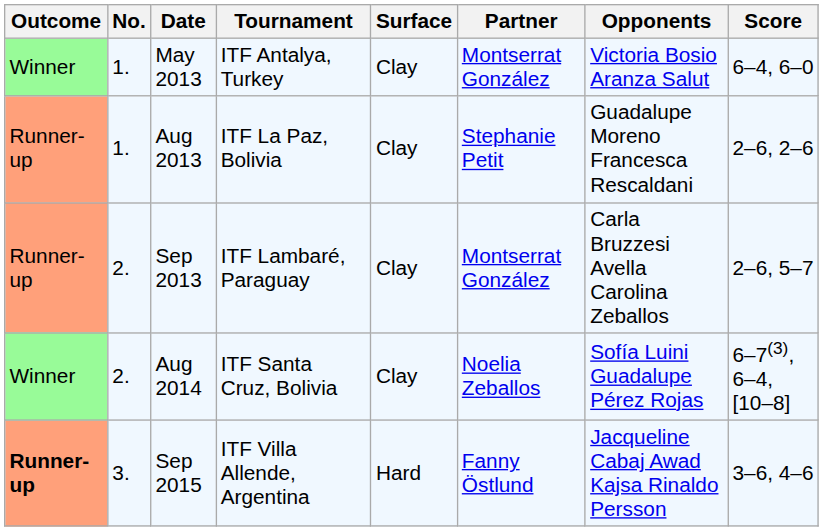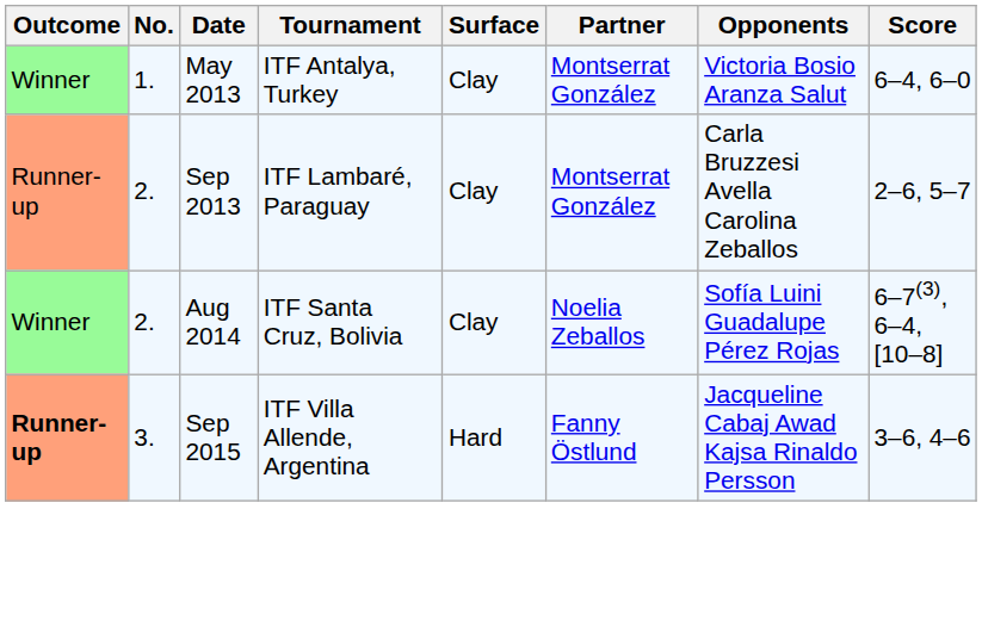- row: Runner-up | 1. | Aug 2013 | ITF La Paz, Bolivia | Clay | Stephanie Petit | Guadalupe Moreno Francesca Rescaldani | 2–6, 2–6
